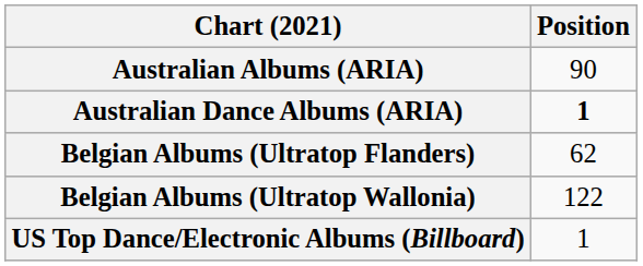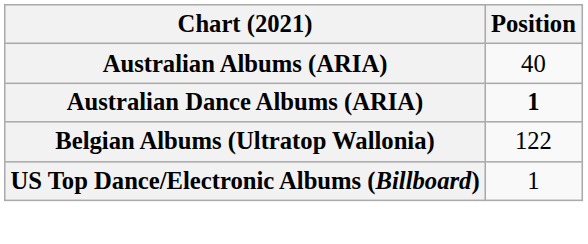Australian Albums (ARIA) | Position: 90 -> 40
- row: Belgian Albums (Ultratop Flanders) | 62
